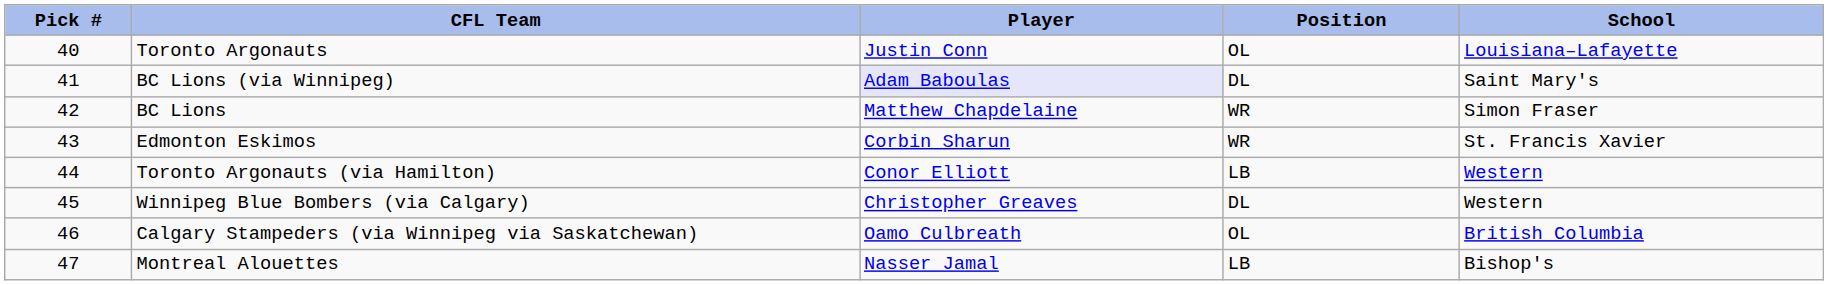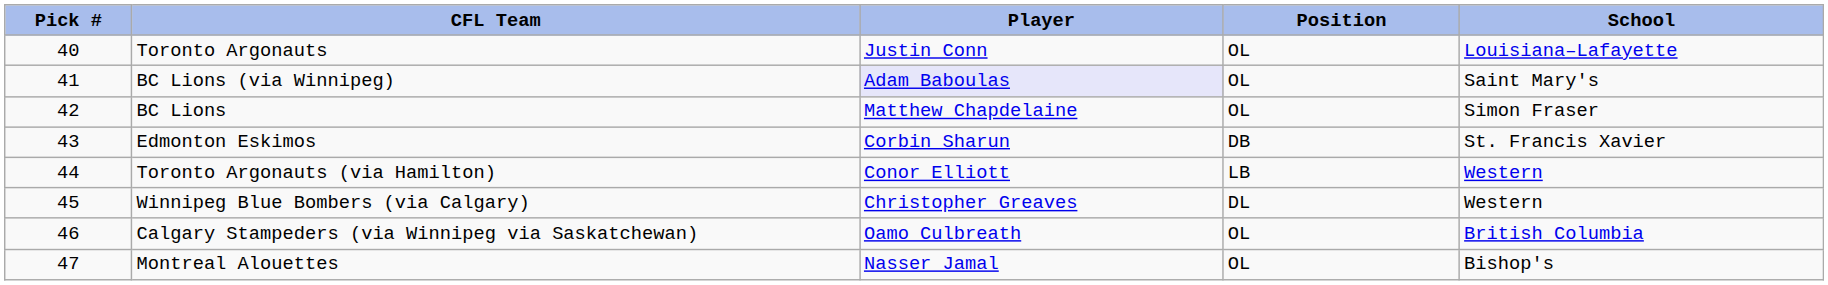BC Lions (via Winnipeg) | Position: DL -> OL
BC Lions | Position: WR -> OL
Edmonton Eskimos | Position: WR -> DB
Montreal Alouettes | Position: LB -> OL
